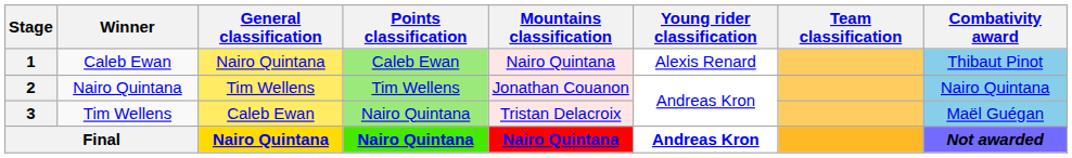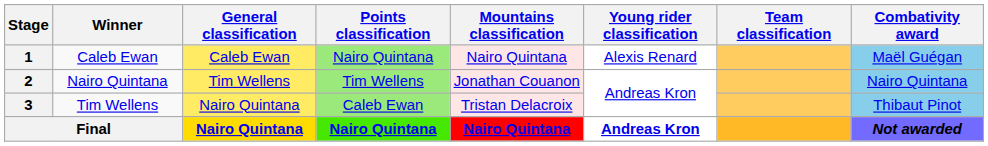1 | General classification: Nairo Quintana -> Caleb Ewan
1 | Points classification: Caleb Ewan -> Nairo Quintana
1 | Combativity award: Thibaut Pinot -> Maël Guégan
3 | General classification: Caleb Ewan -> Nairo Quintana
3 | Points classification: Nairo Quintana -> Caleb Ewan
3 | Combativity award: Maël Guégan -> Thibaut Pinot
